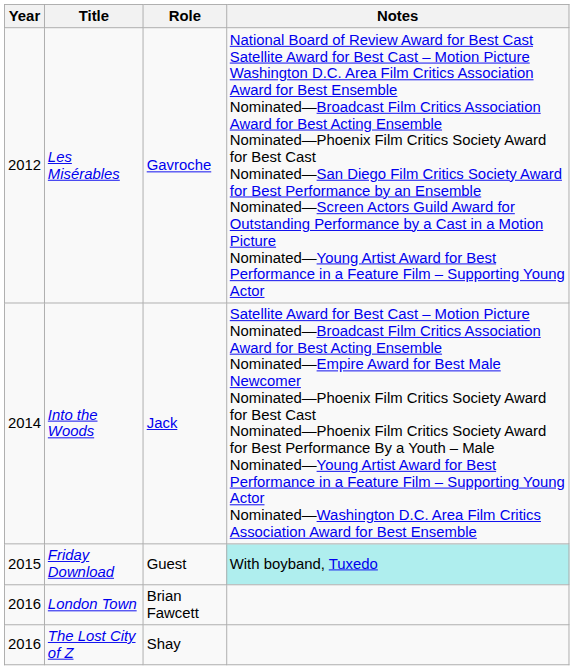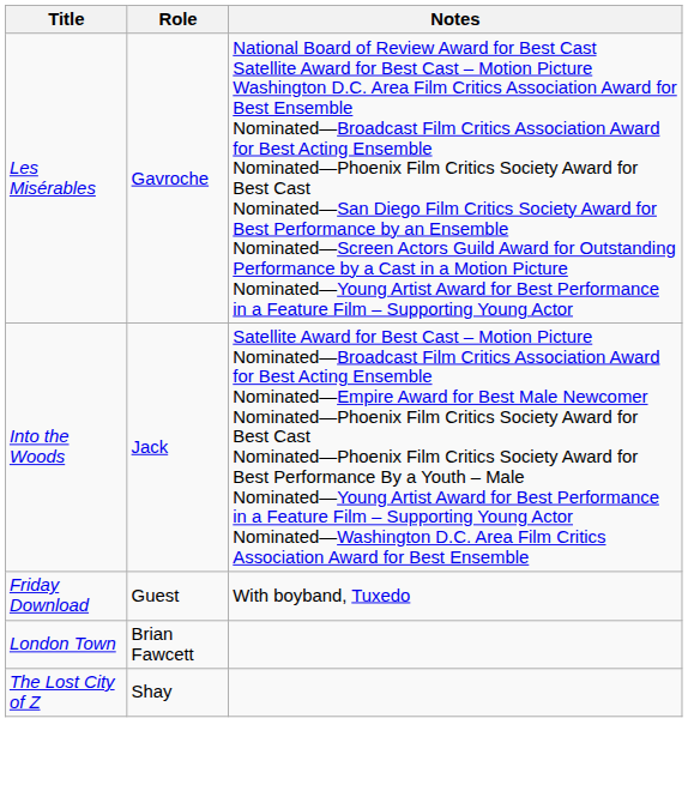- column: Year | 2012 | 2014 | 2015 | 2016 | 2016
Friday Download | Notes: paleturquoise background -> no background
